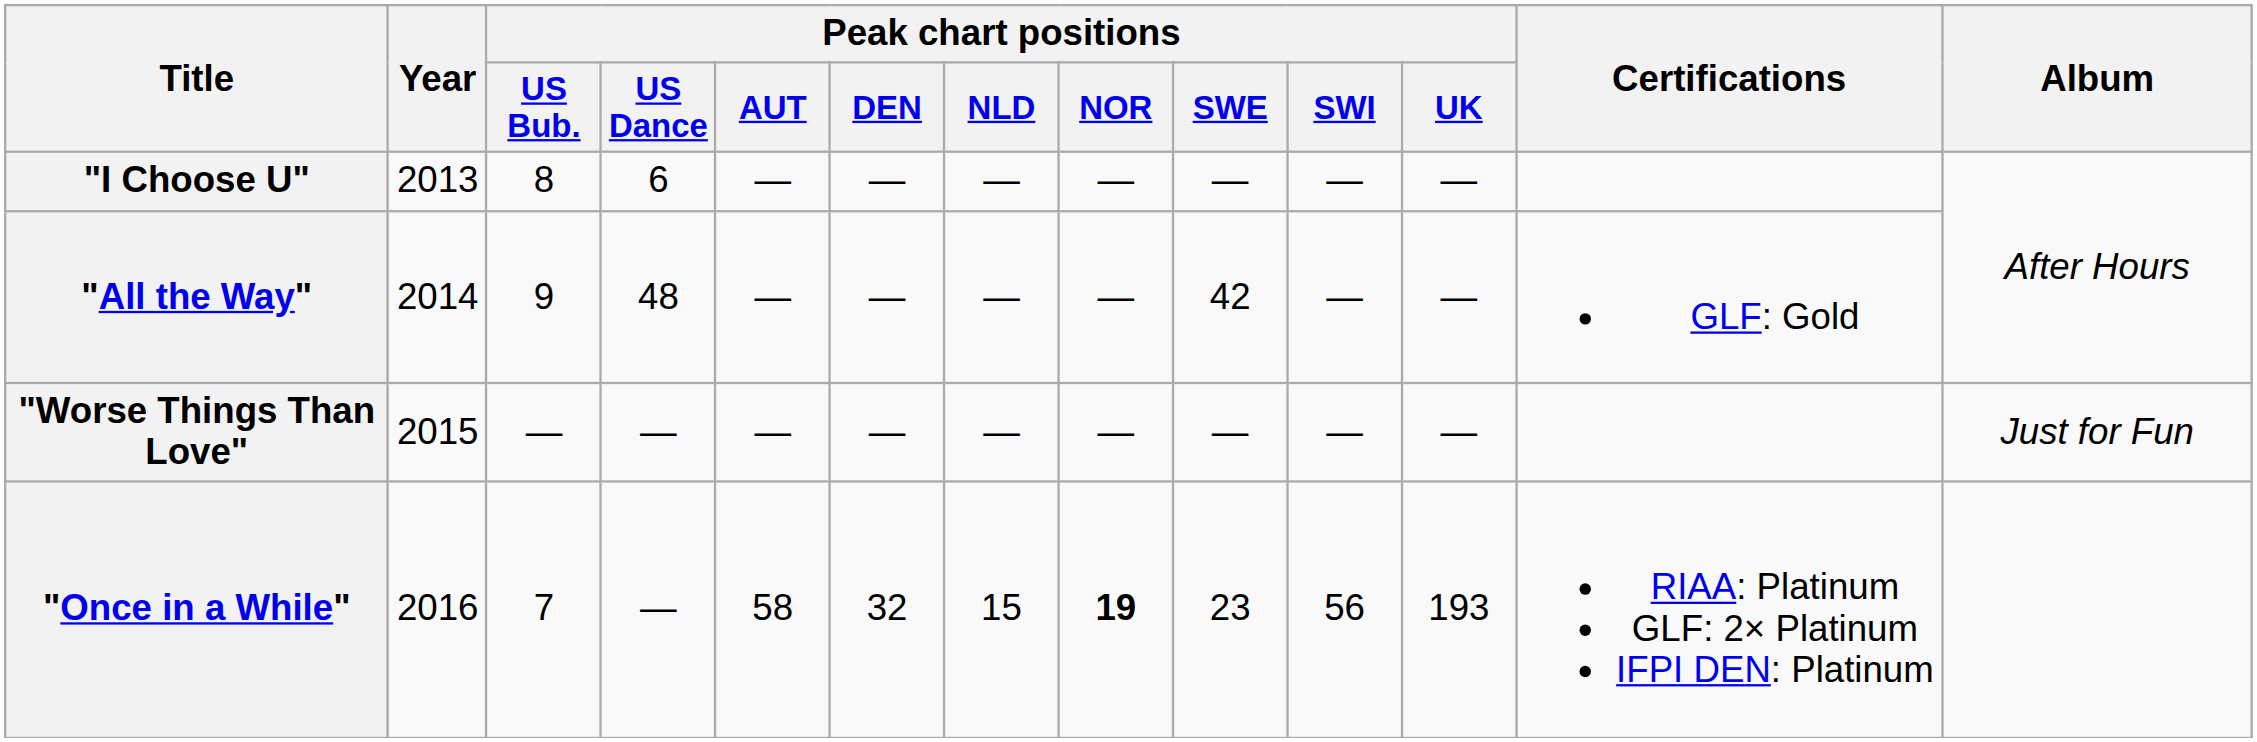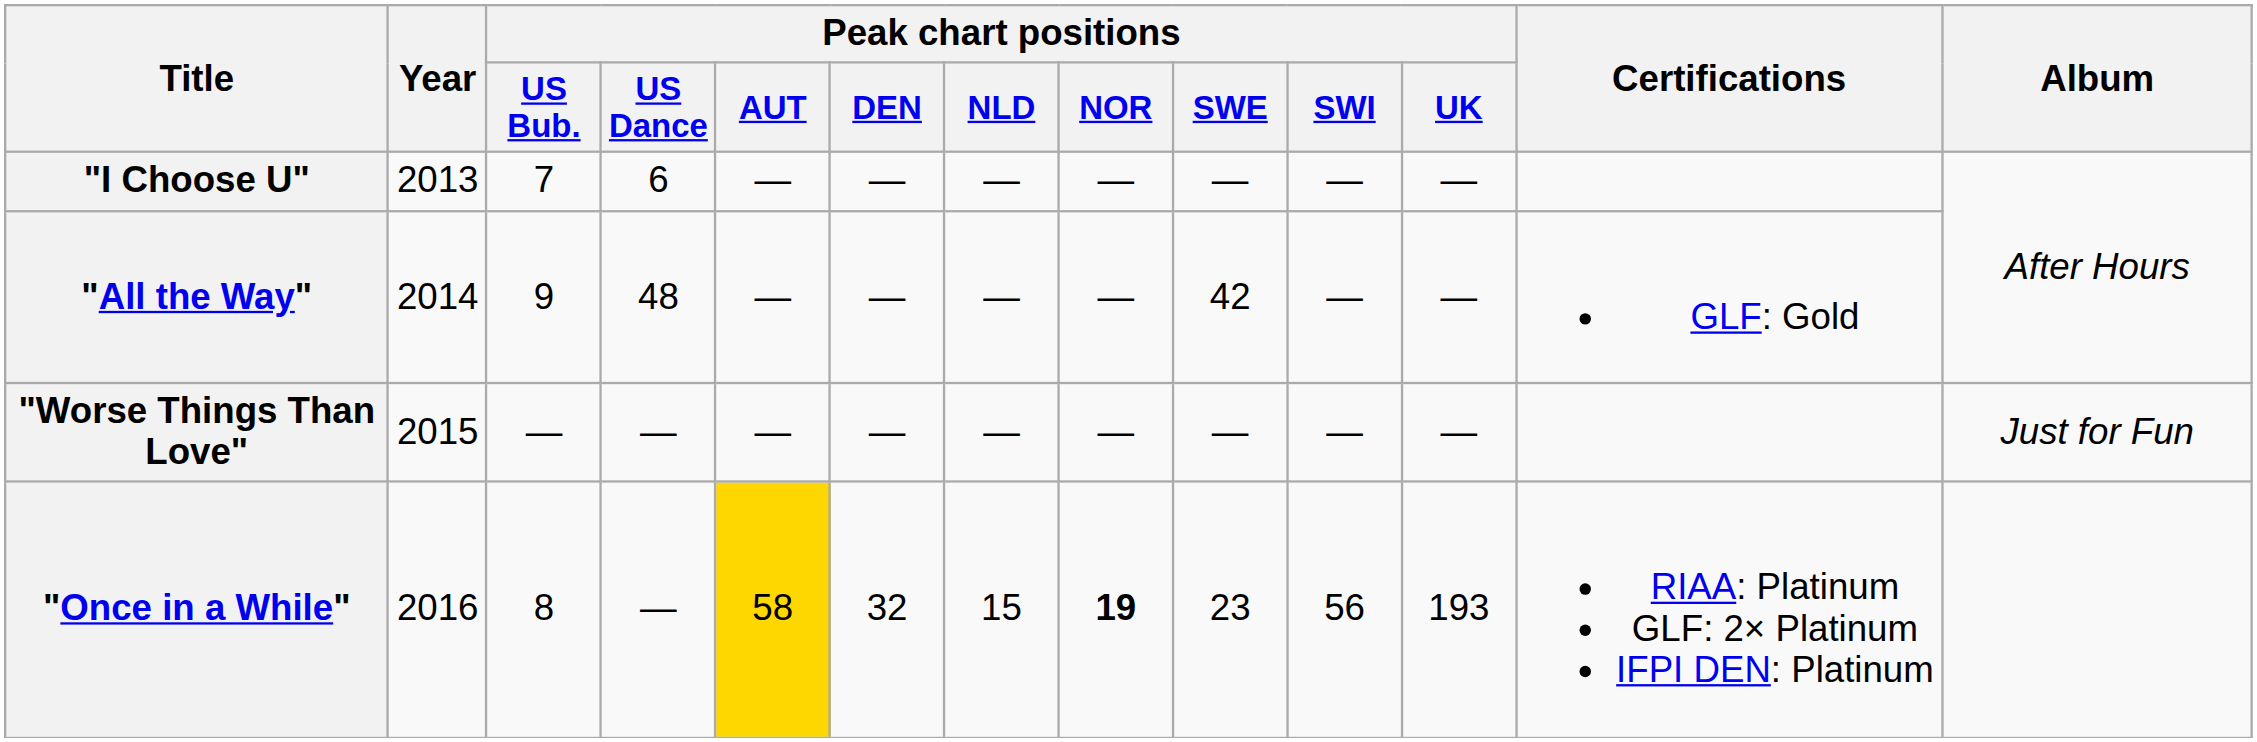"I Choose U" | Peak chart positions / US Bub.: 8 -> 7
"Once in a While" | Peak chart positions / US Bub.: 7 -> 8
"Once in a While" | Peak chart positions / AUT: no background -> gold background
